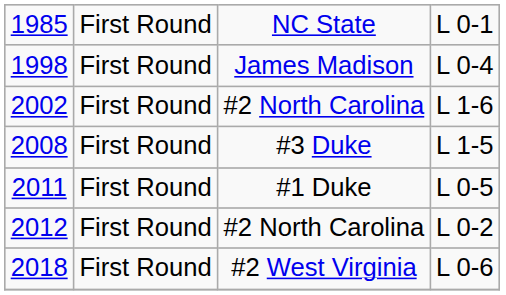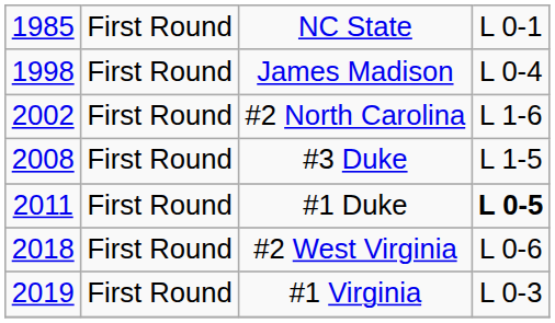2011 | column 4: normal -> bold
- row: 2012 | First Round | #2 North Carolina | L 0-2
+ row: 2019 | First Round | #1 Virginia | L 0-3
